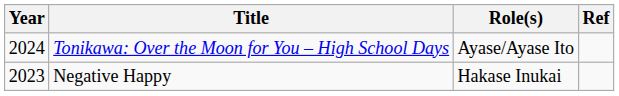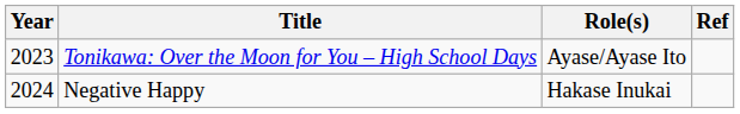Tonikawa: Over the Moon for You – High School Days | Year: 2024 -> 2023
Negative Happy | Year: 2023 -> 2024
